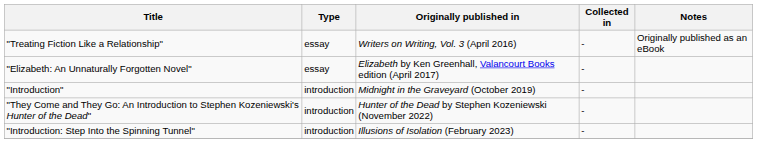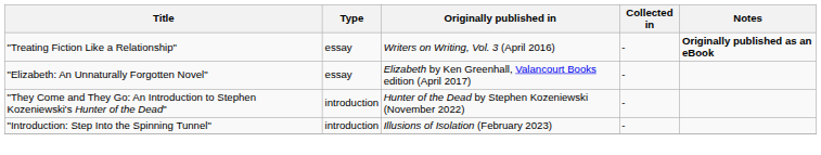"Treating Fiction Like a Relationship" | Notes: normal -> bold
- row: "Introduction" | introduction | Midnight in the Graveyard (October 2019) | -
